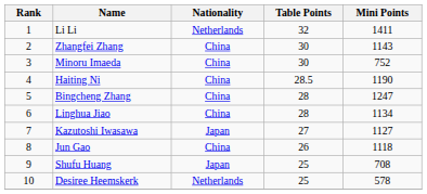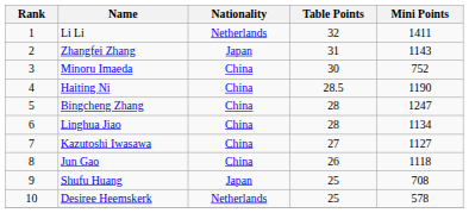Zhangfei Zhang | Nationality: China -> Japan
Zhangfei Zhang | Table Points: 30 -> 31
Kazutoshi Iwasawa | Nationality: Japan -> China
